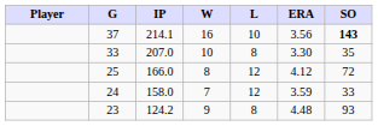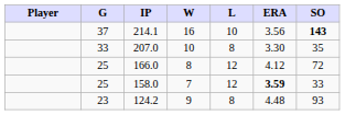158.0 | G: 24 -> 25
158.0 | ERA: normal -> bold
